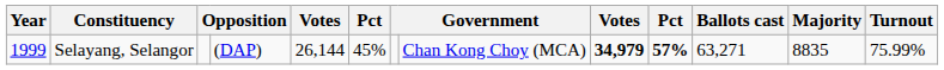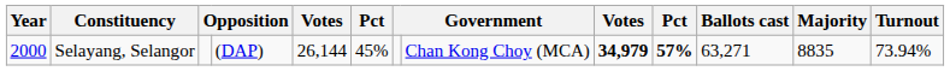Selayang, Selangor | Year: 1999 -> 2000
Selayang, Selangor | Turnout: 75.99% -> 73.94%
